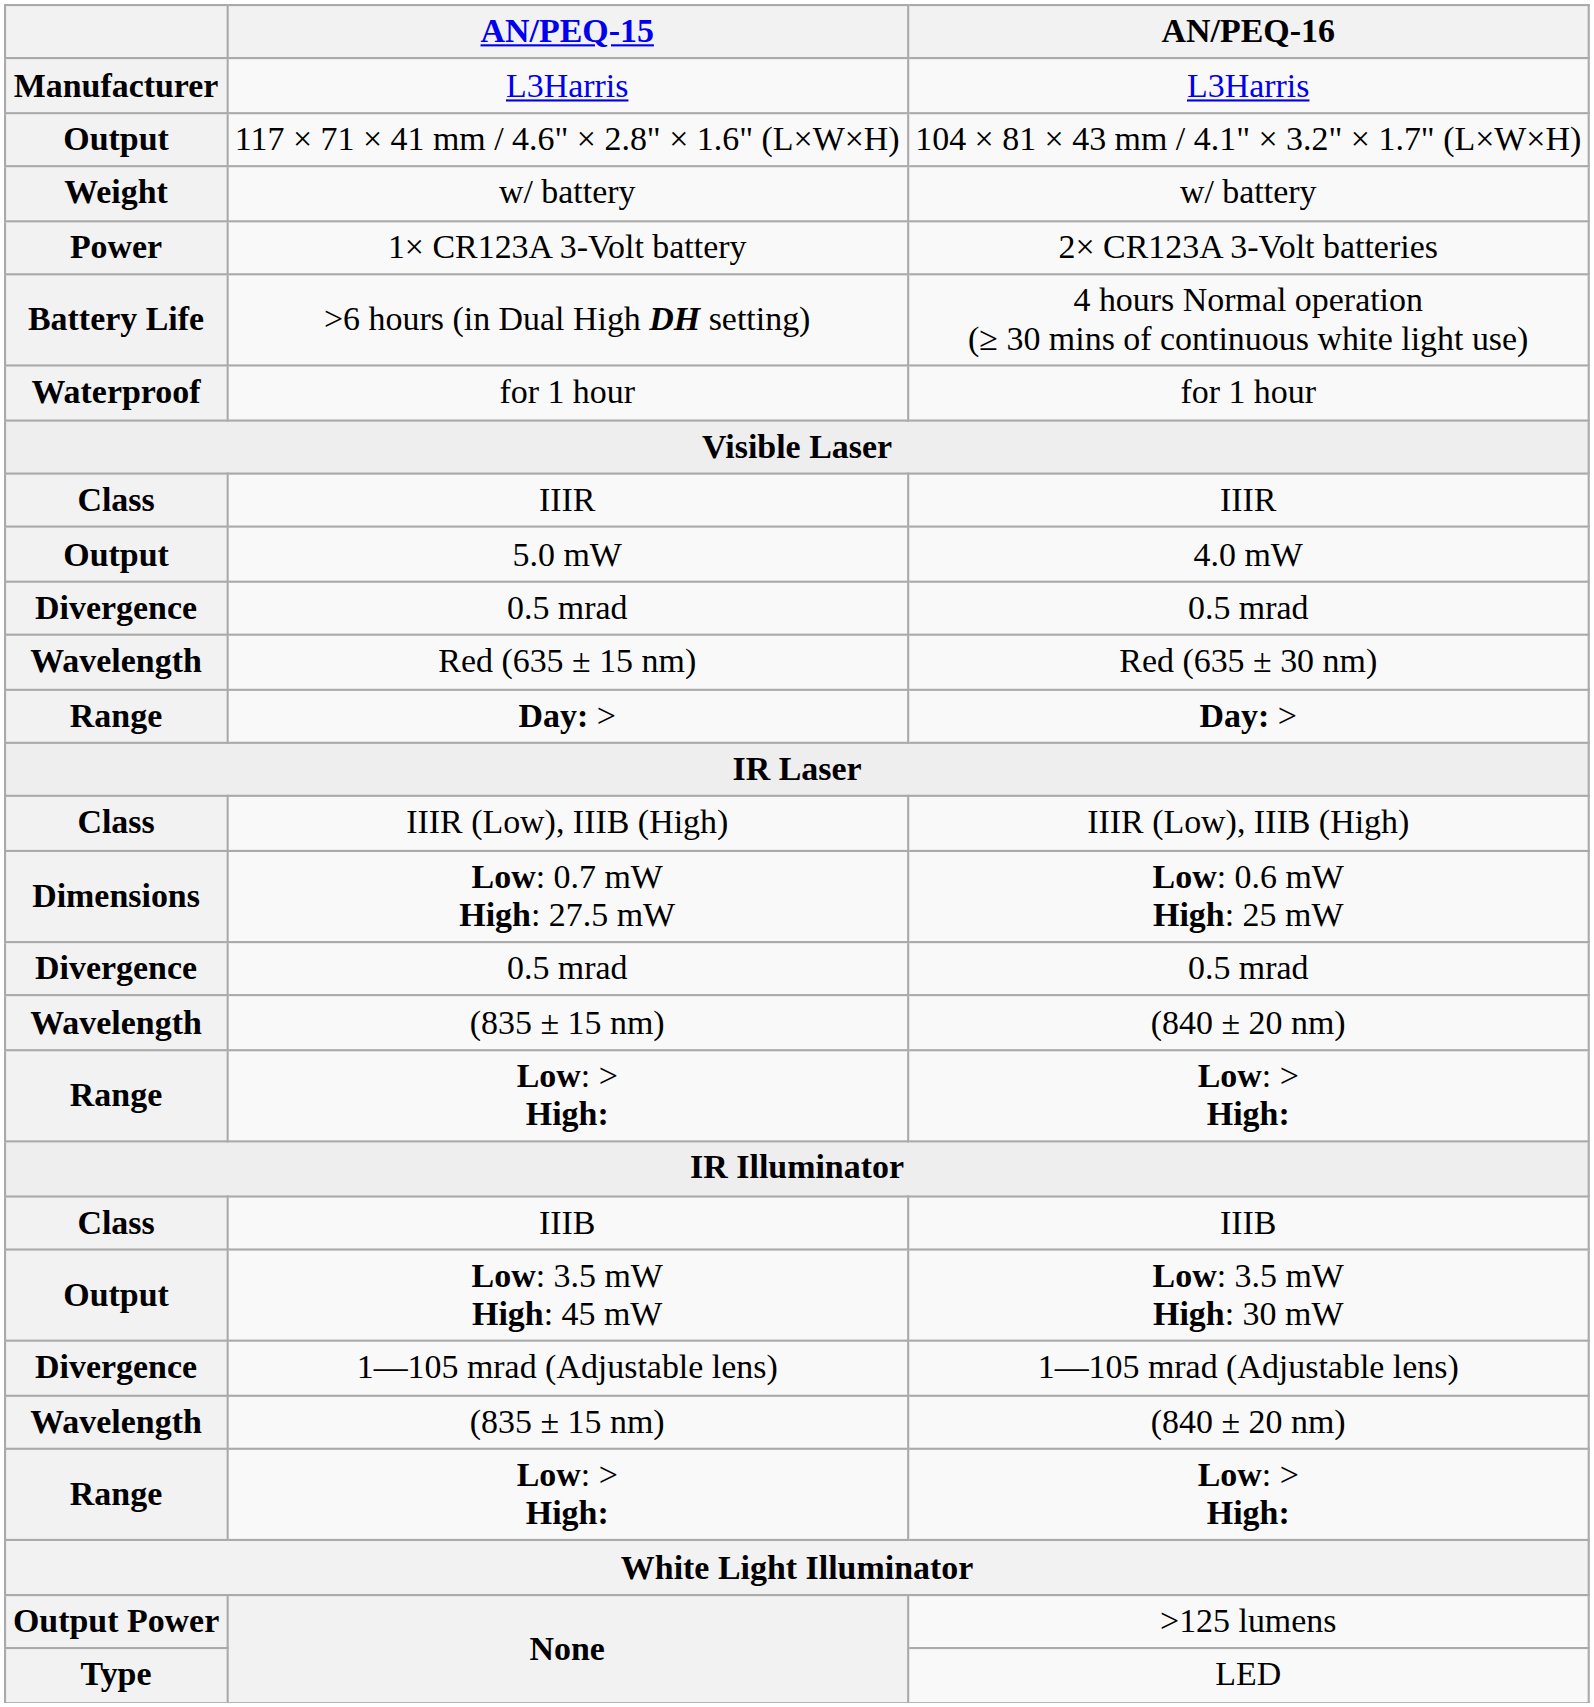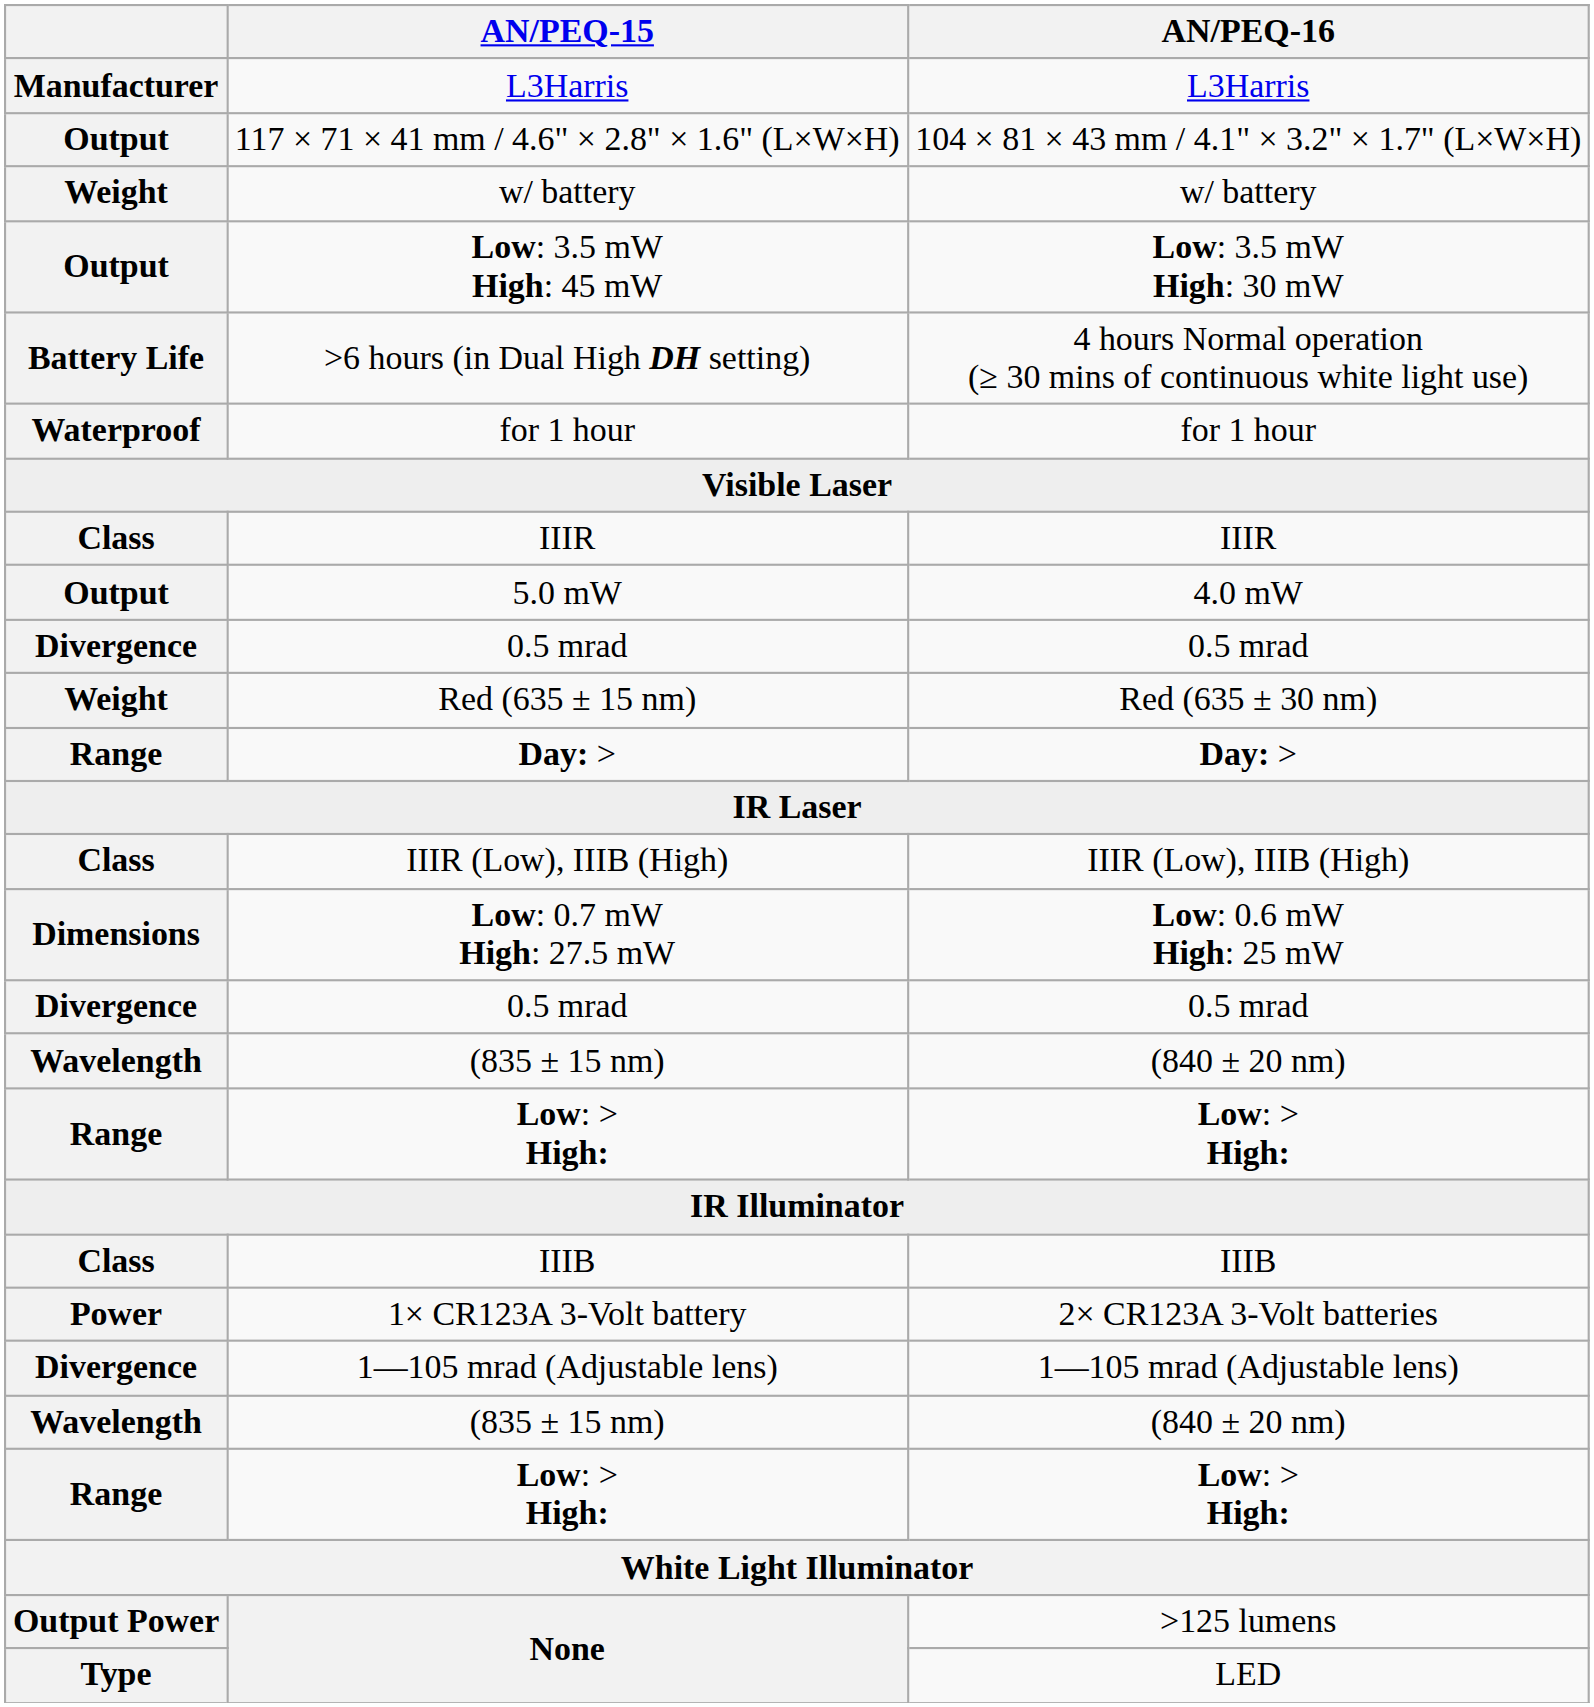rows swapped: 2× CR123A 3-Volt batteries <-> Low: 3.5 mW High: 30 mW
Red (635 ± 30 nm) | column 1: Wavelength -> Weight
